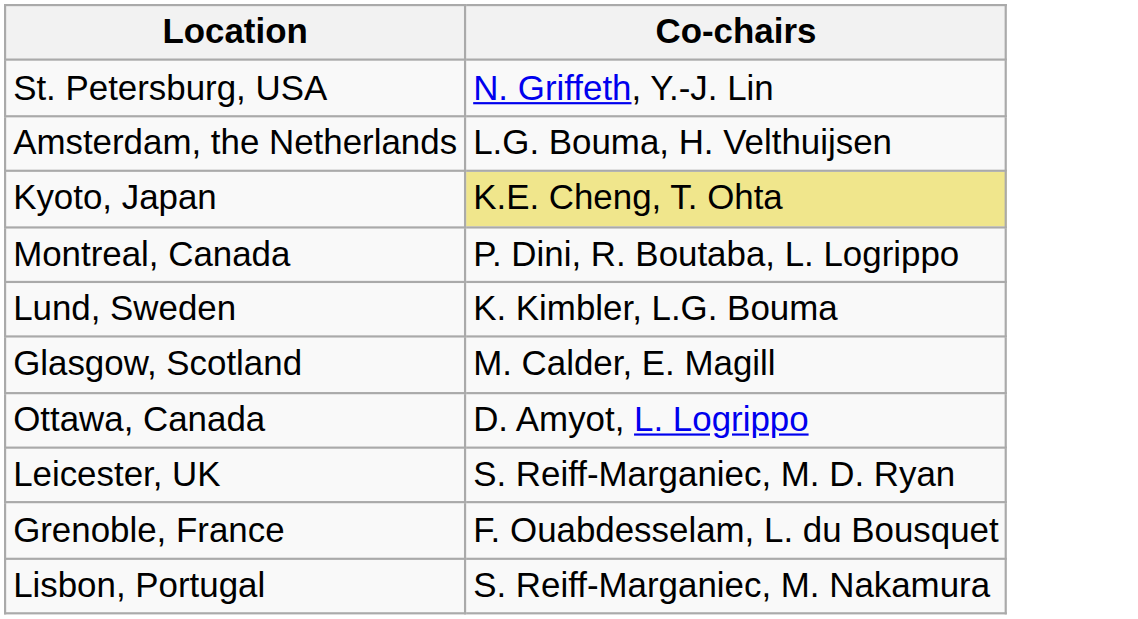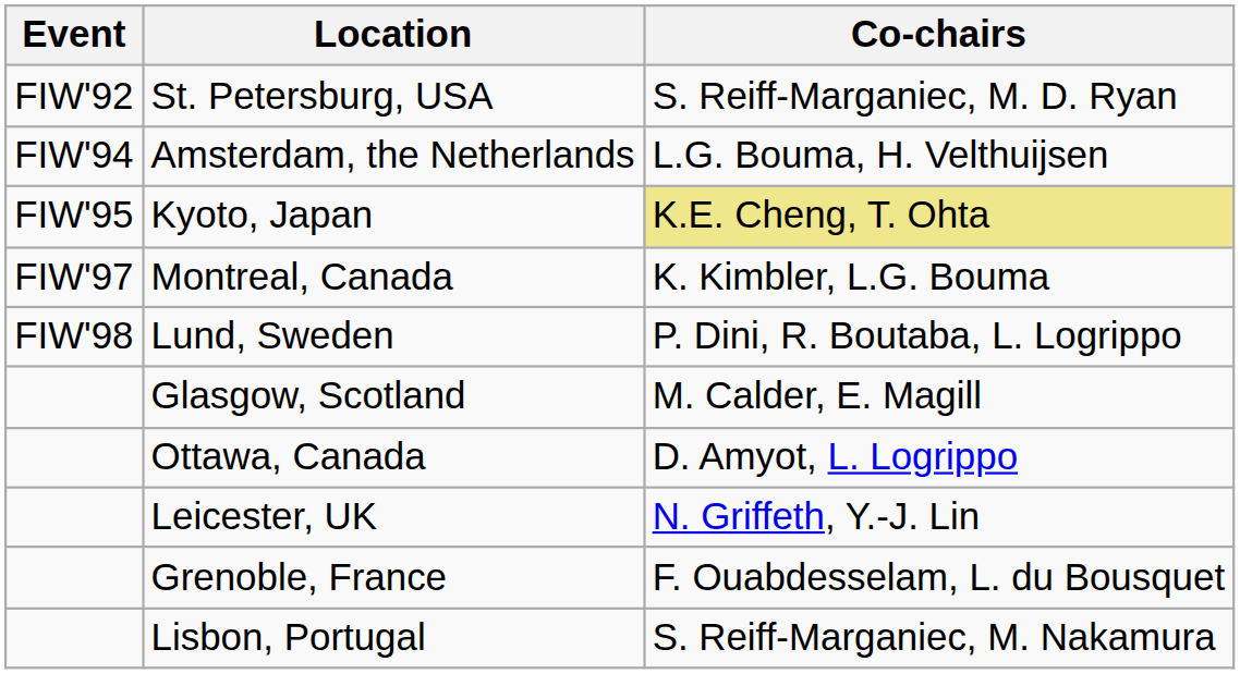+ column: Event | FIW'92 | FIW'94 | FIW'95 | FIW'97 | FIW'98
St. Petersburg, USA | Co-chairs: N. Griffeth, Y.-J. Lin -> S. Reiff-Marganiec, M. D. Ryan
Montreal, Canada | Co-chairs: P. Dini, R. Boutaba, L. Logrippo -> K. Kimbler, L.G. Bouma
Lund, Sweden | Co-chairs: K. Kimbler, L.G. Bouma -> P. Dini, R. Boutaba, L. Logrippo
Leicester, UK | Co-chairs: S. Reiff-Marganiec, M. D. Ryan -> N. Griffeth, Y.-J. Lin
